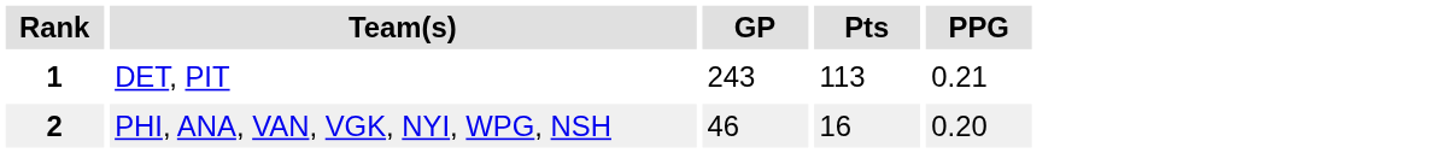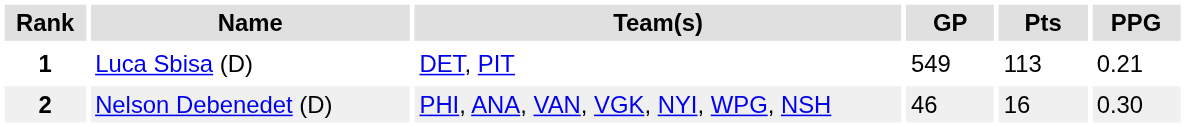+ column: Name | Luca Sbisa (D) | Nelson Debenedet (D)
1 | GP: 243 -> 549
2 | PPG: 0.20 -> 0.30
